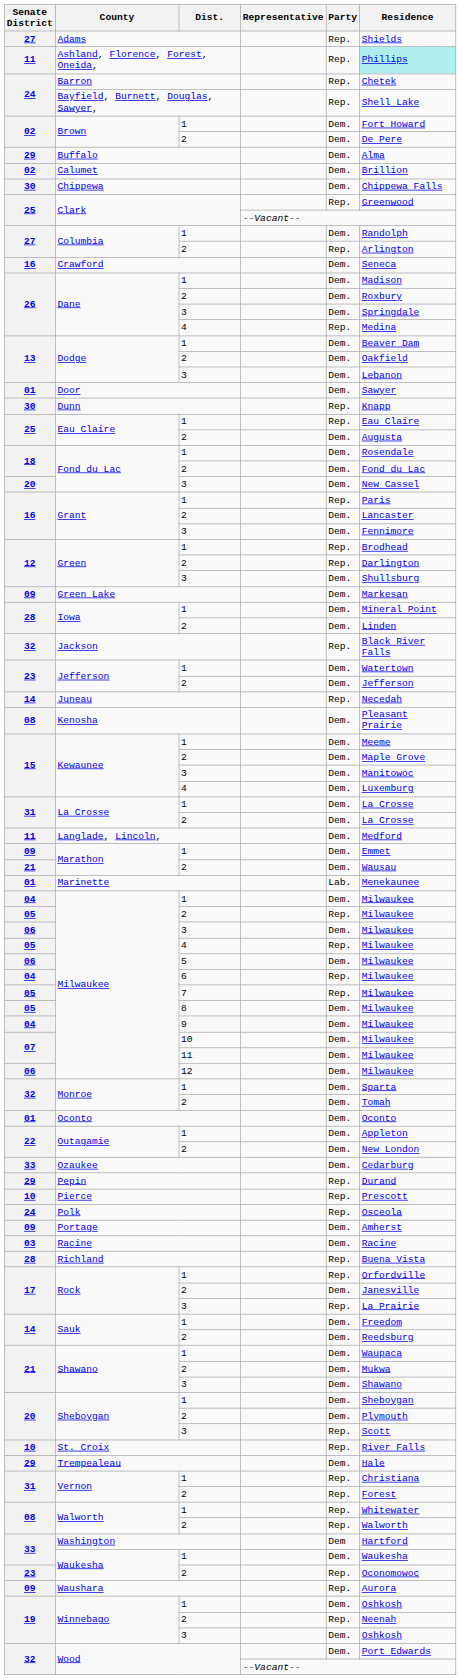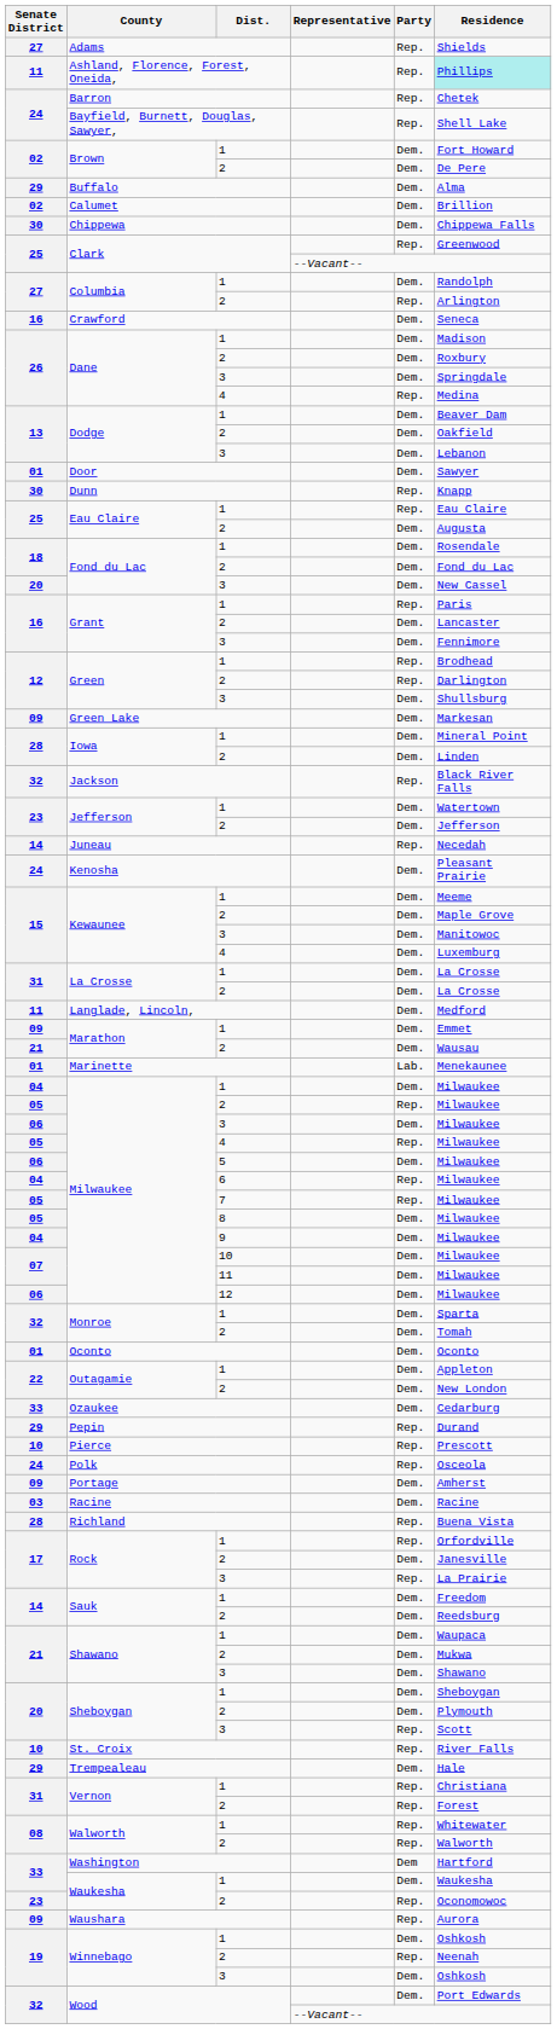Kenosha | Senate District: 08 -> 24
